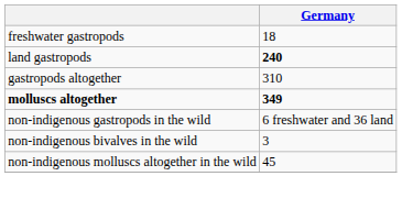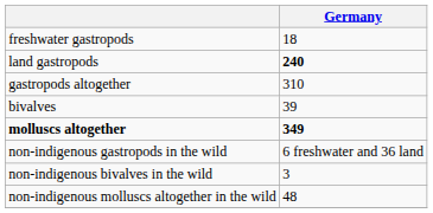+ row: bivalves | 39
non-indigenous molluscs altogether in the wild | Germany: 45 -> 48
